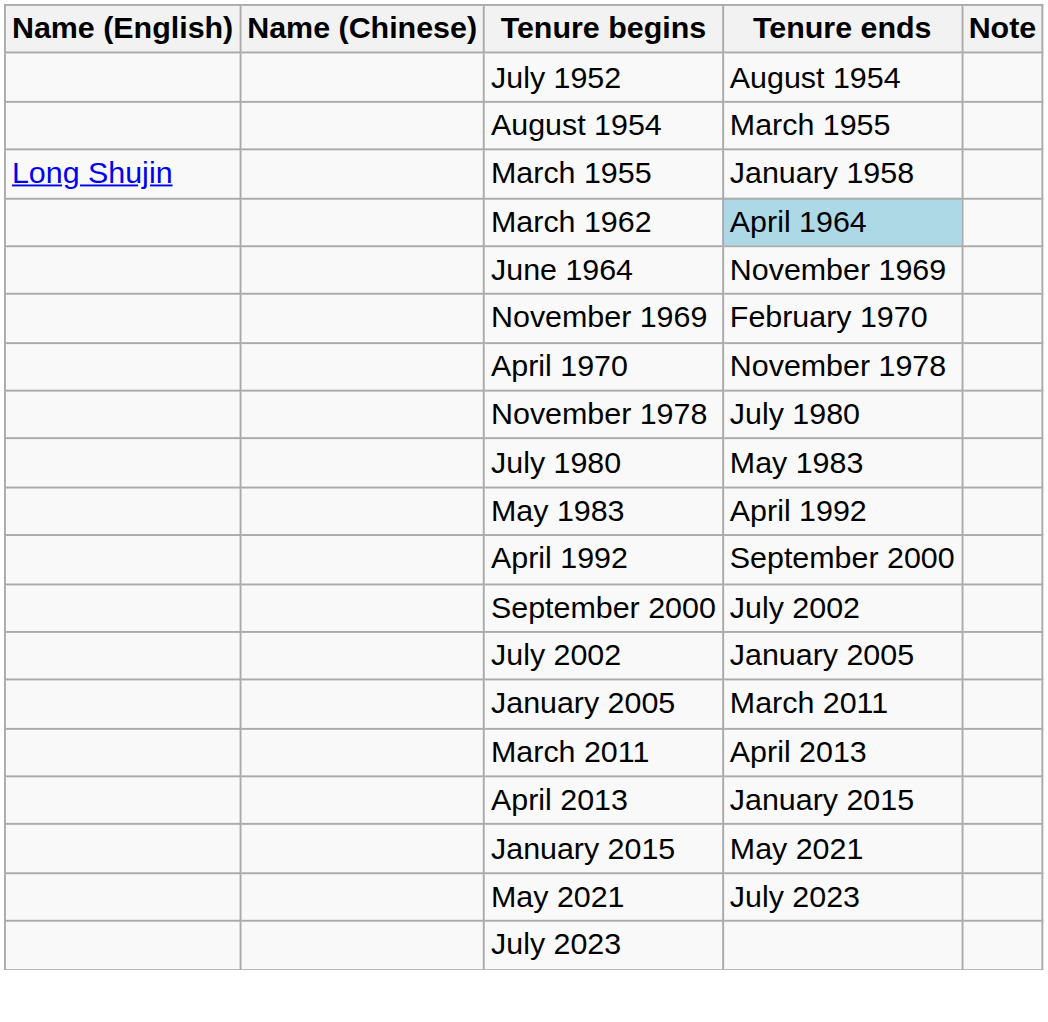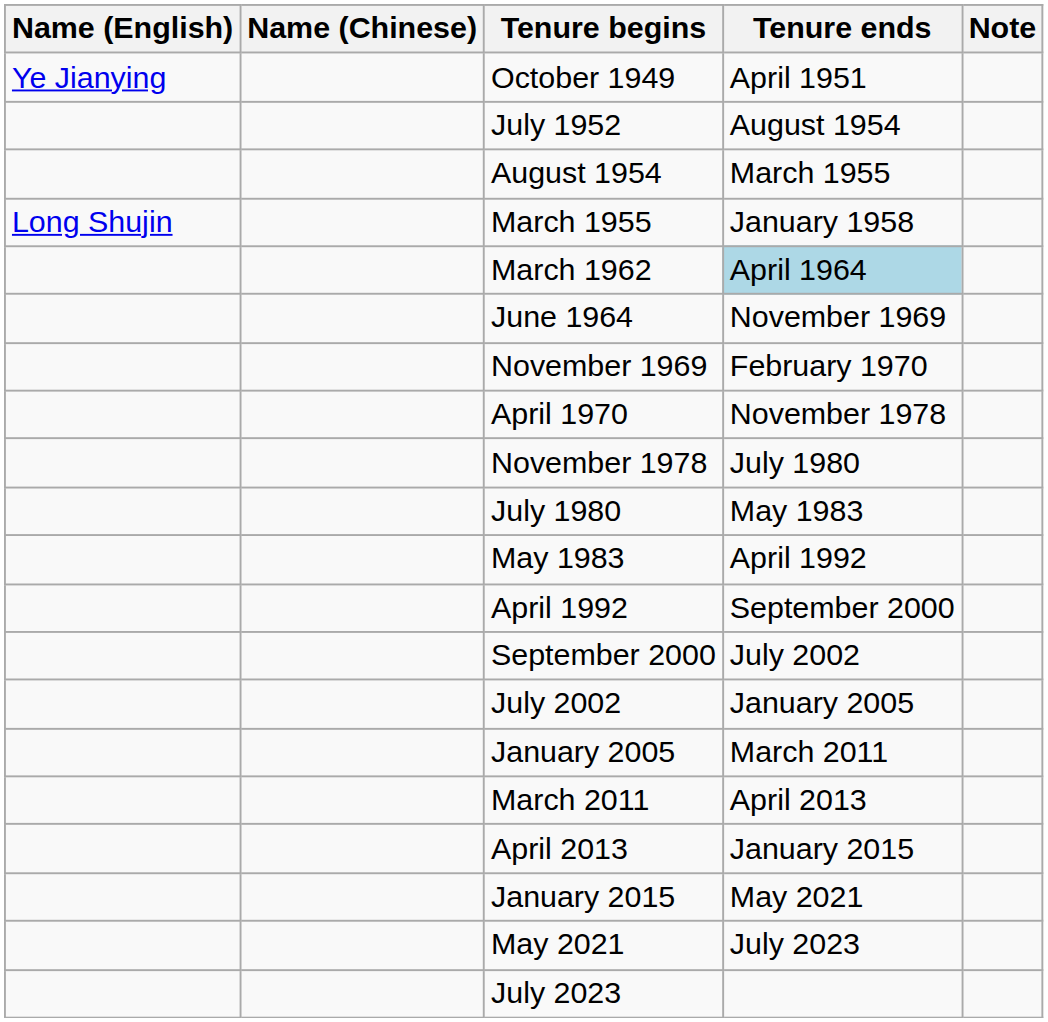+ row: Ye Jianying | October 1949 | April 1951
